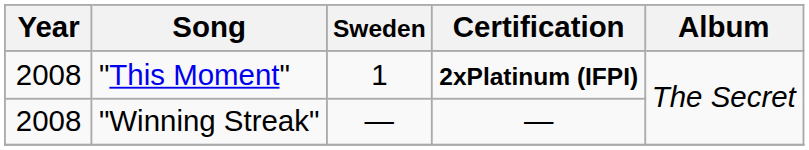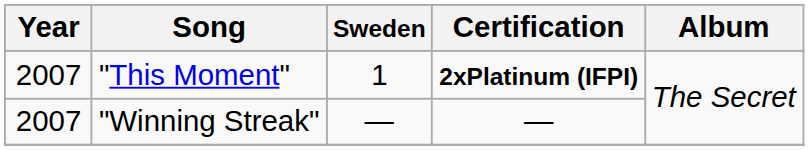"This Moment" | Year: 2008 -> 2007
"Winning Streak" | Year: 2008 -> 2007
